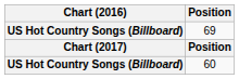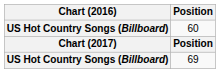rows swapped: 60 <-> 69
